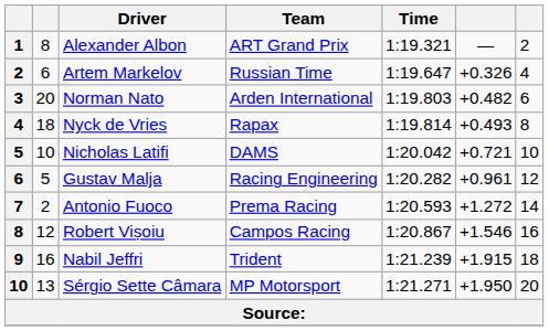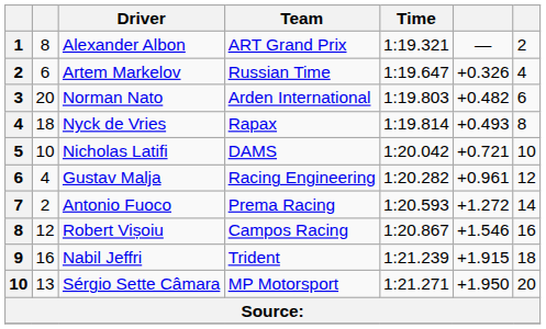Gustav Malja | column 2: 5 -> 4
